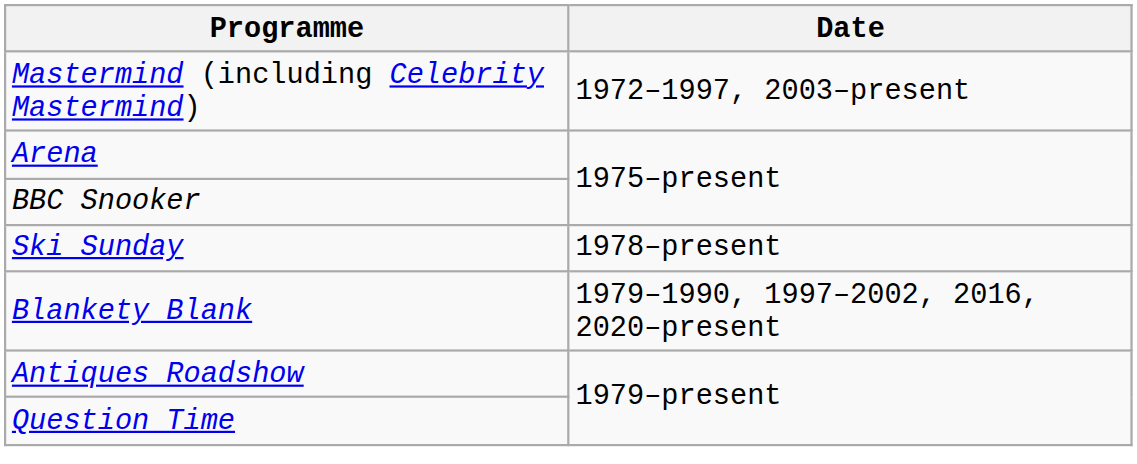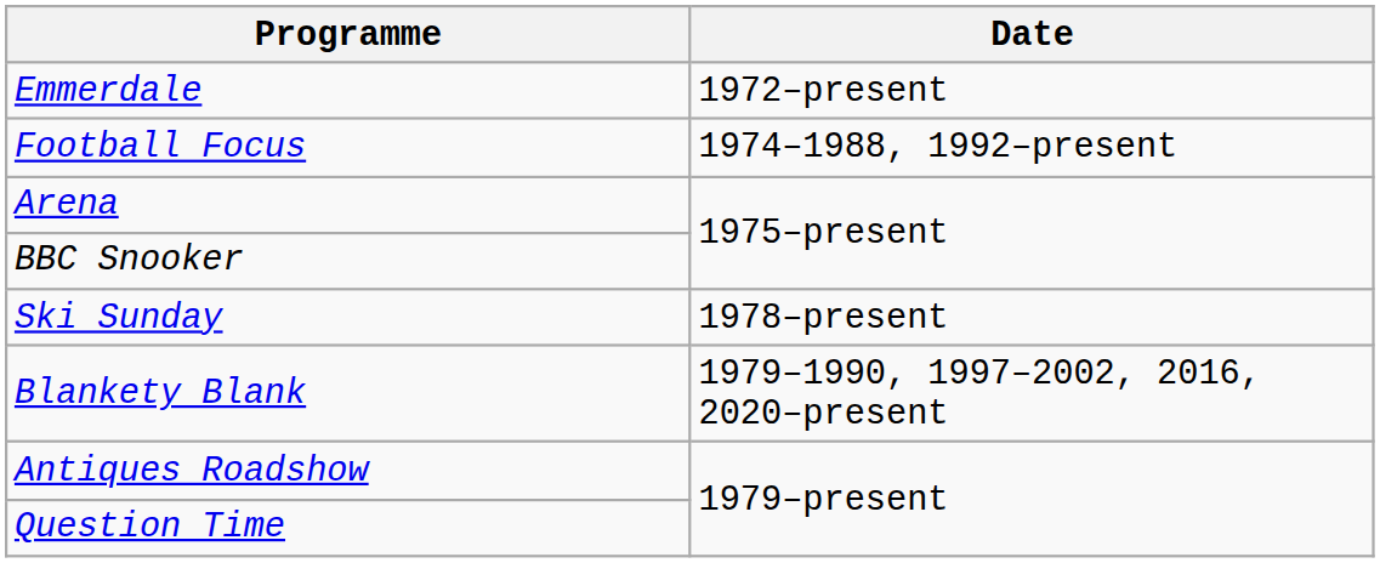+ row: Emmerdale | 1972–present
- row: Mastermind (including Celebrity Mastermind) | 1972–1997, 2003–present
+ row: Football Focus | 1974–1988, 1992–present
